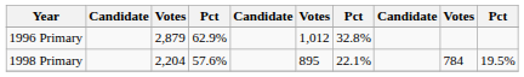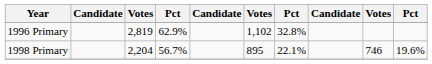1996 Primary | column 3: 2,879 -> 2,819
1996 Primary | column 6: 1,012 -> 1,102
1998 Primary | column 4: 57.6% -> 56.7%
1998 Primary | column 9: 784 -> 746
1998 Primary | column 10: 19.5% -> 19.6%
